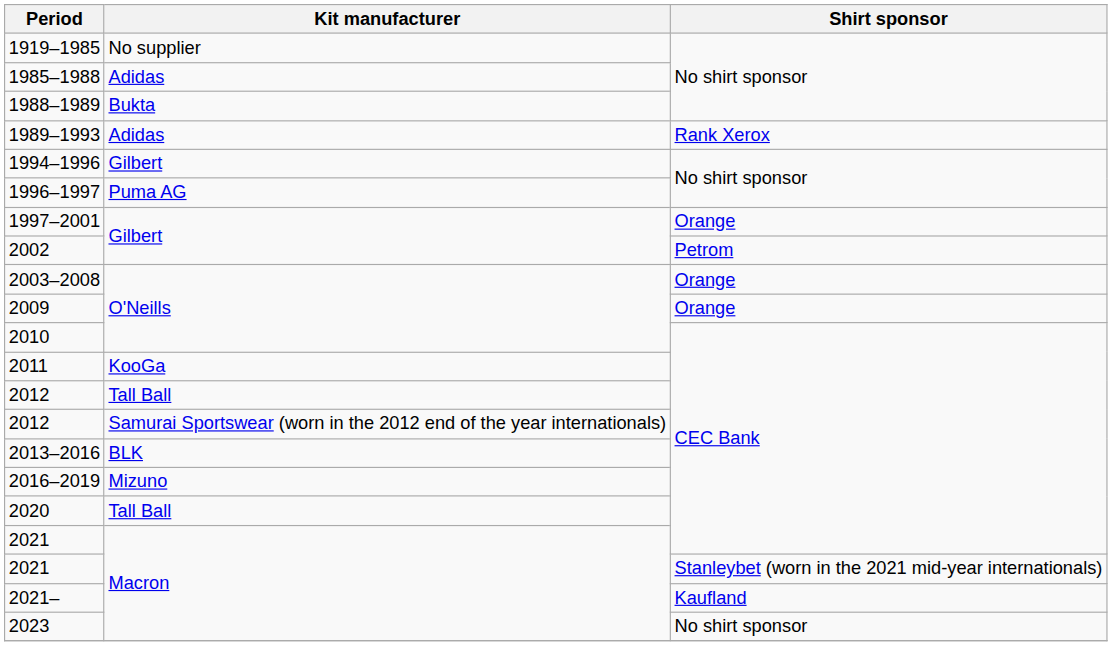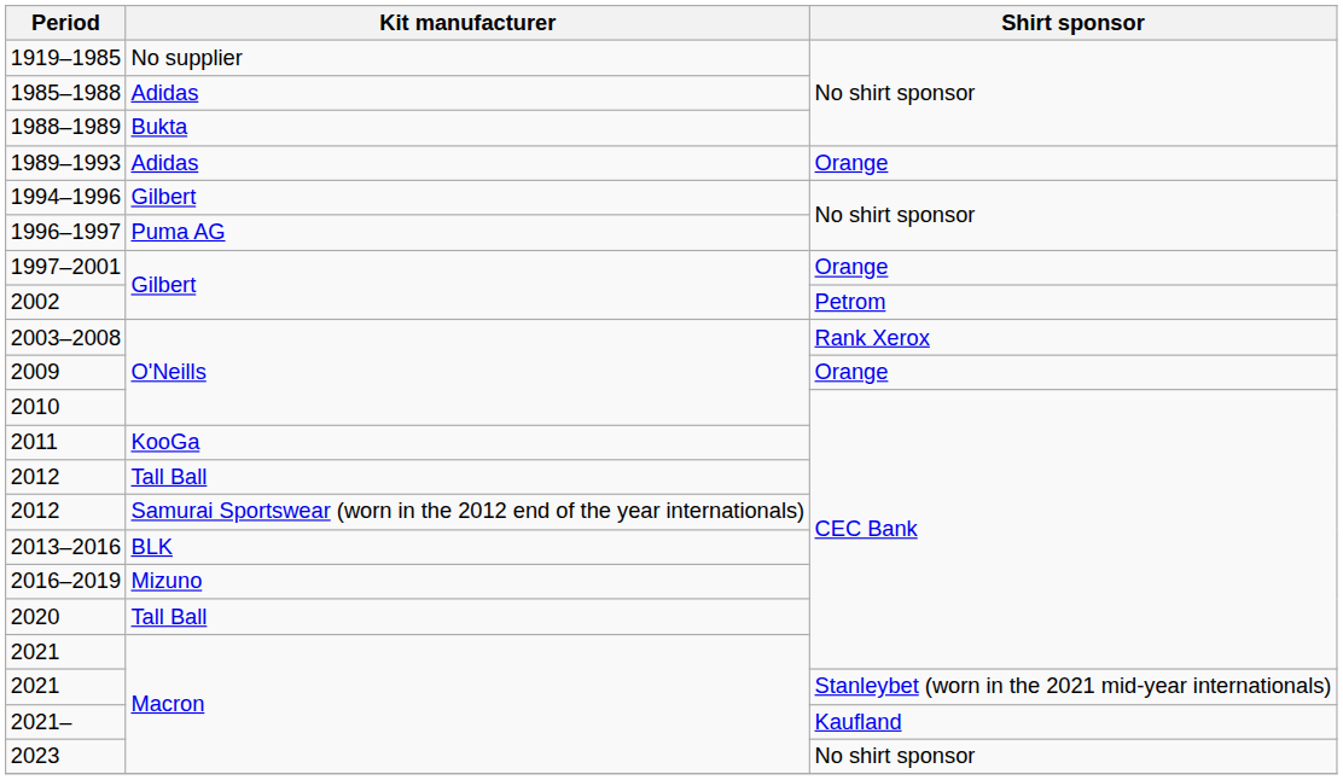1989–1993 | Shirt sponsor: Rank Xerox -> Orange
2003–2008 | Shirt sponsor: Orange -> Rank Xerox
